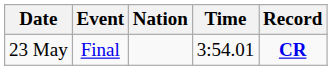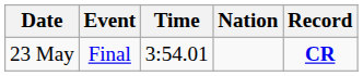columns swapped: Nation <-> Time
